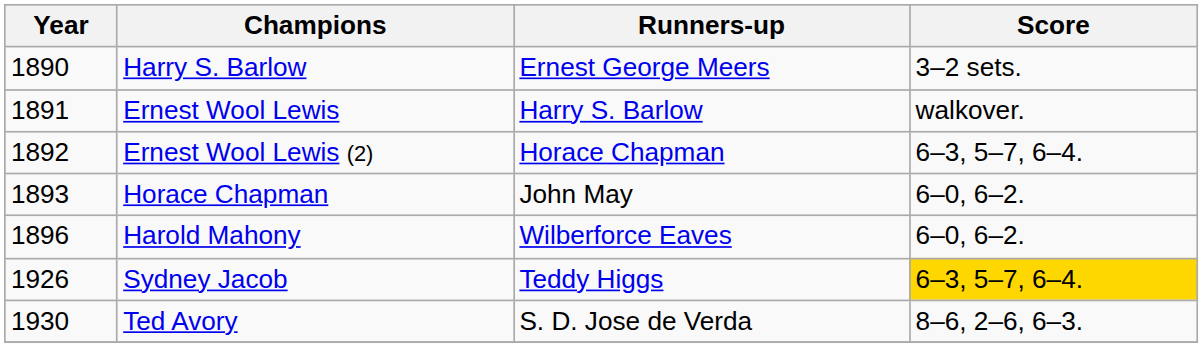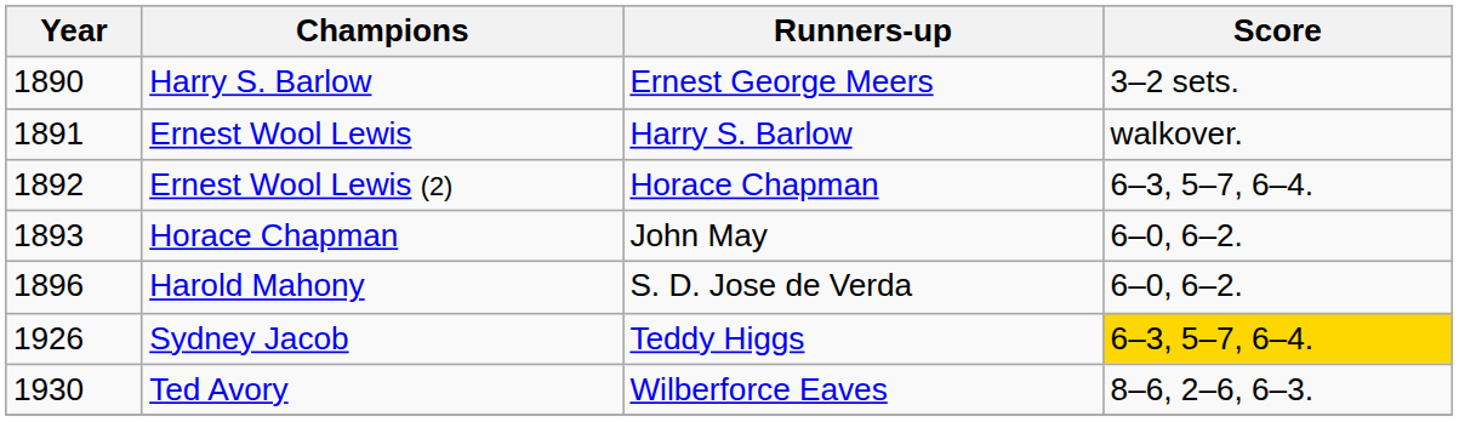Harold Mahony | Runners-up: Wilberforce Eaves -> S. D. Jose de Verda
Ted Avory | Runners-up: S. D. Jose de Verda -> Wilberforce Eaves
